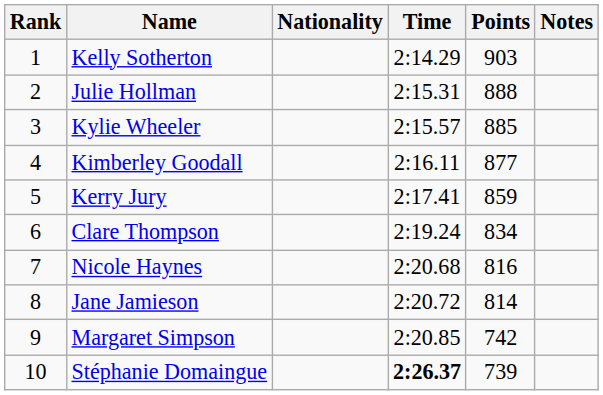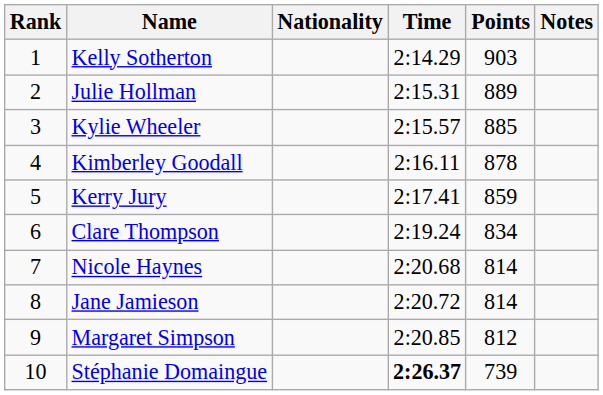Julie Hollman | Points: 888 -> 889
Kimberley Goodall | Points: 877 -> 878
Nicole Haynes | Points: 816 -> 814
Margaret Simpson | Points: 742 -> 812
